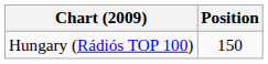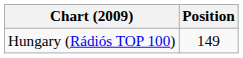Hungary (Rádiós TOP 100) | Position: 150 -> 149
